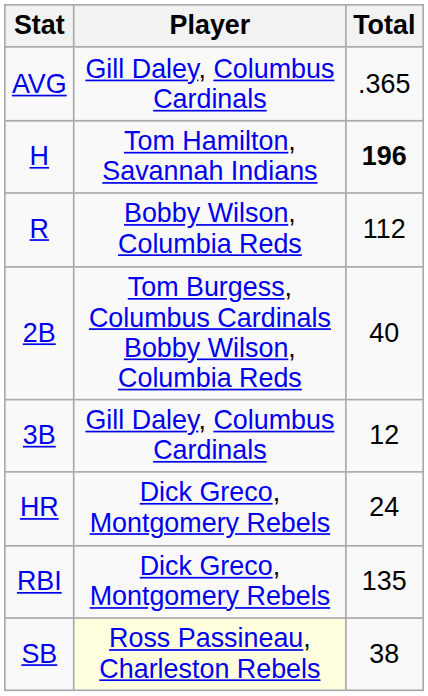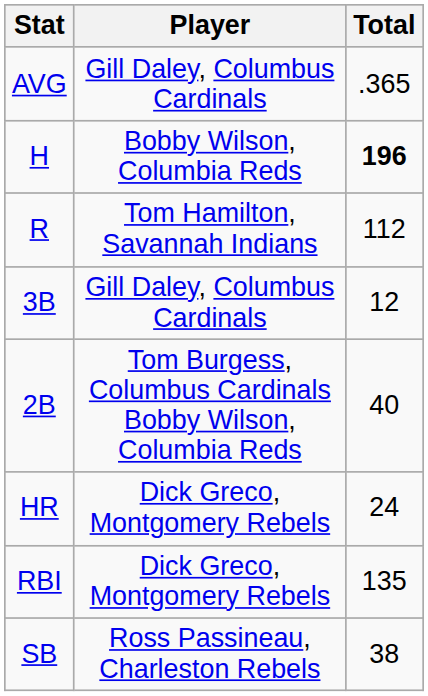H | Player: Tom Hamilton, Savannah Indians -> Bobby Wilson, Columbia Reds
R | Player: Bobby Wilson, Columbia Reds -> Tom Hamilton, Savannah Indians
rows swapped: 2B <-> 3B
SB | Player: lightyellow background -> no background
